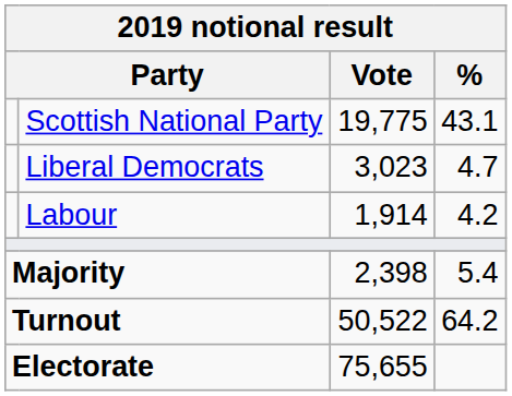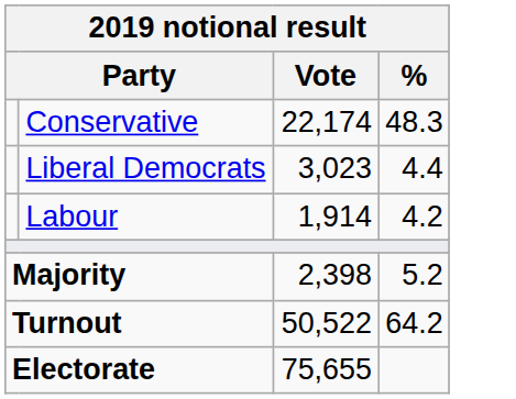+ row: Conservative | 22,174 | 48.3
- row: Scottish National Party | 19,775 | 43.1
Liberal Democrats | %: 4.7 -> 4.4
Majority | %: 5.4 -> 5.2
